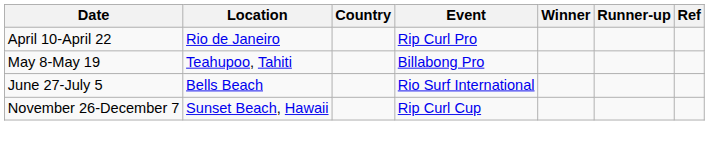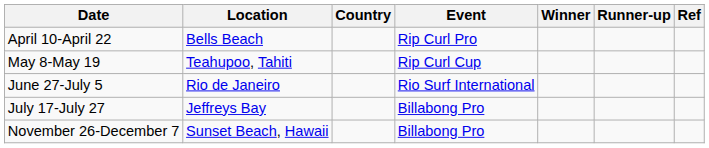April 10-April 22 | Location: Rio de Janeiro -> Bells Beach
May 8-May 19 | Event: Billabong Pro -> Rip Curl Cup
June 27-July 5 | Location: Bells Beach -> Rio de Janeiro
+ row: July 17-July 27 | Jeffreys Bay | Billabong Pro
November 26-December 7 | Event: Rip Curl Cup -> Billabong Pro
